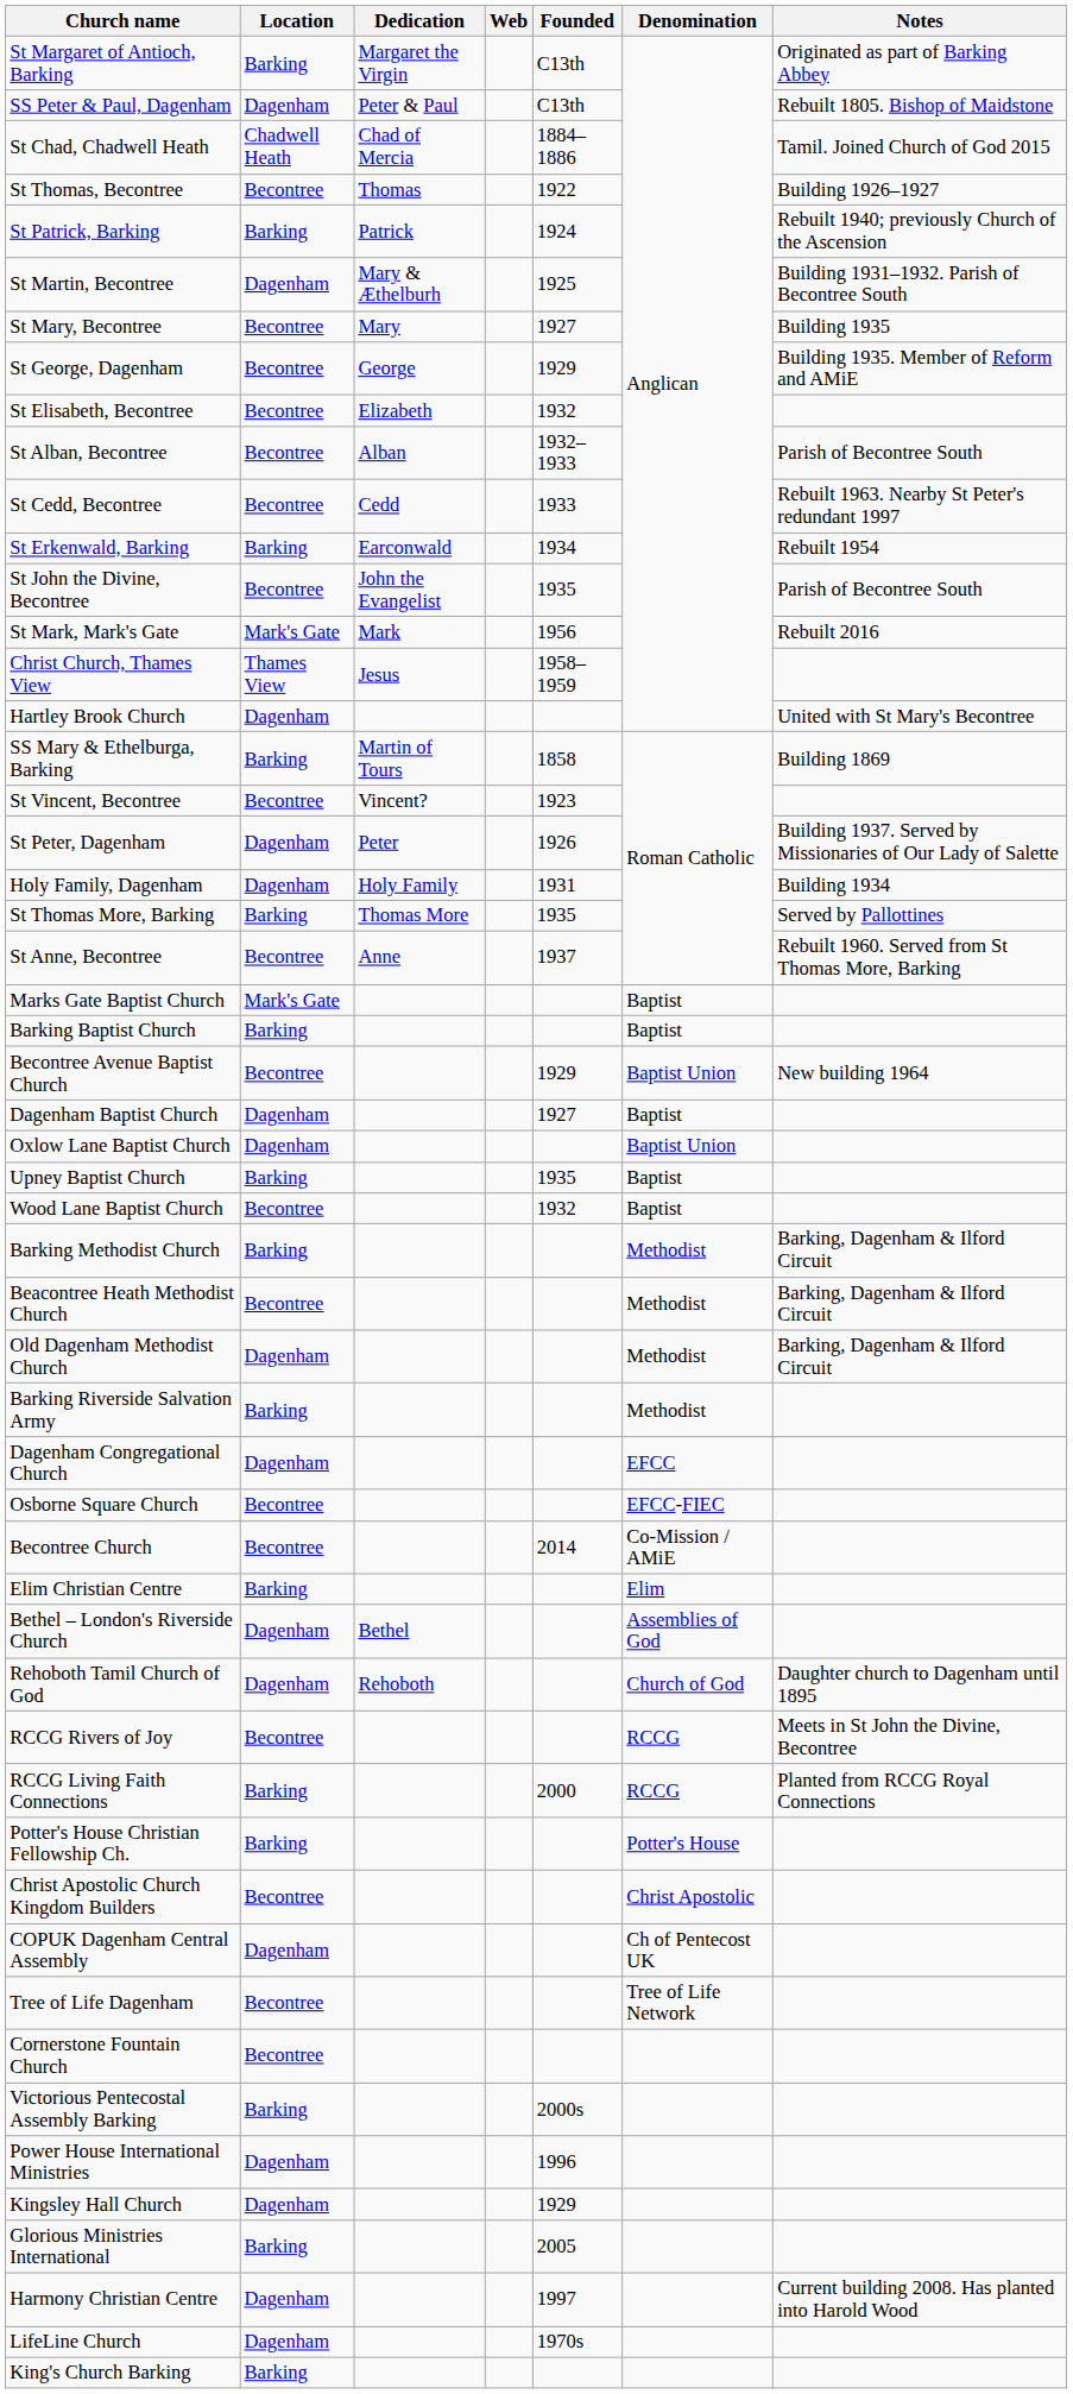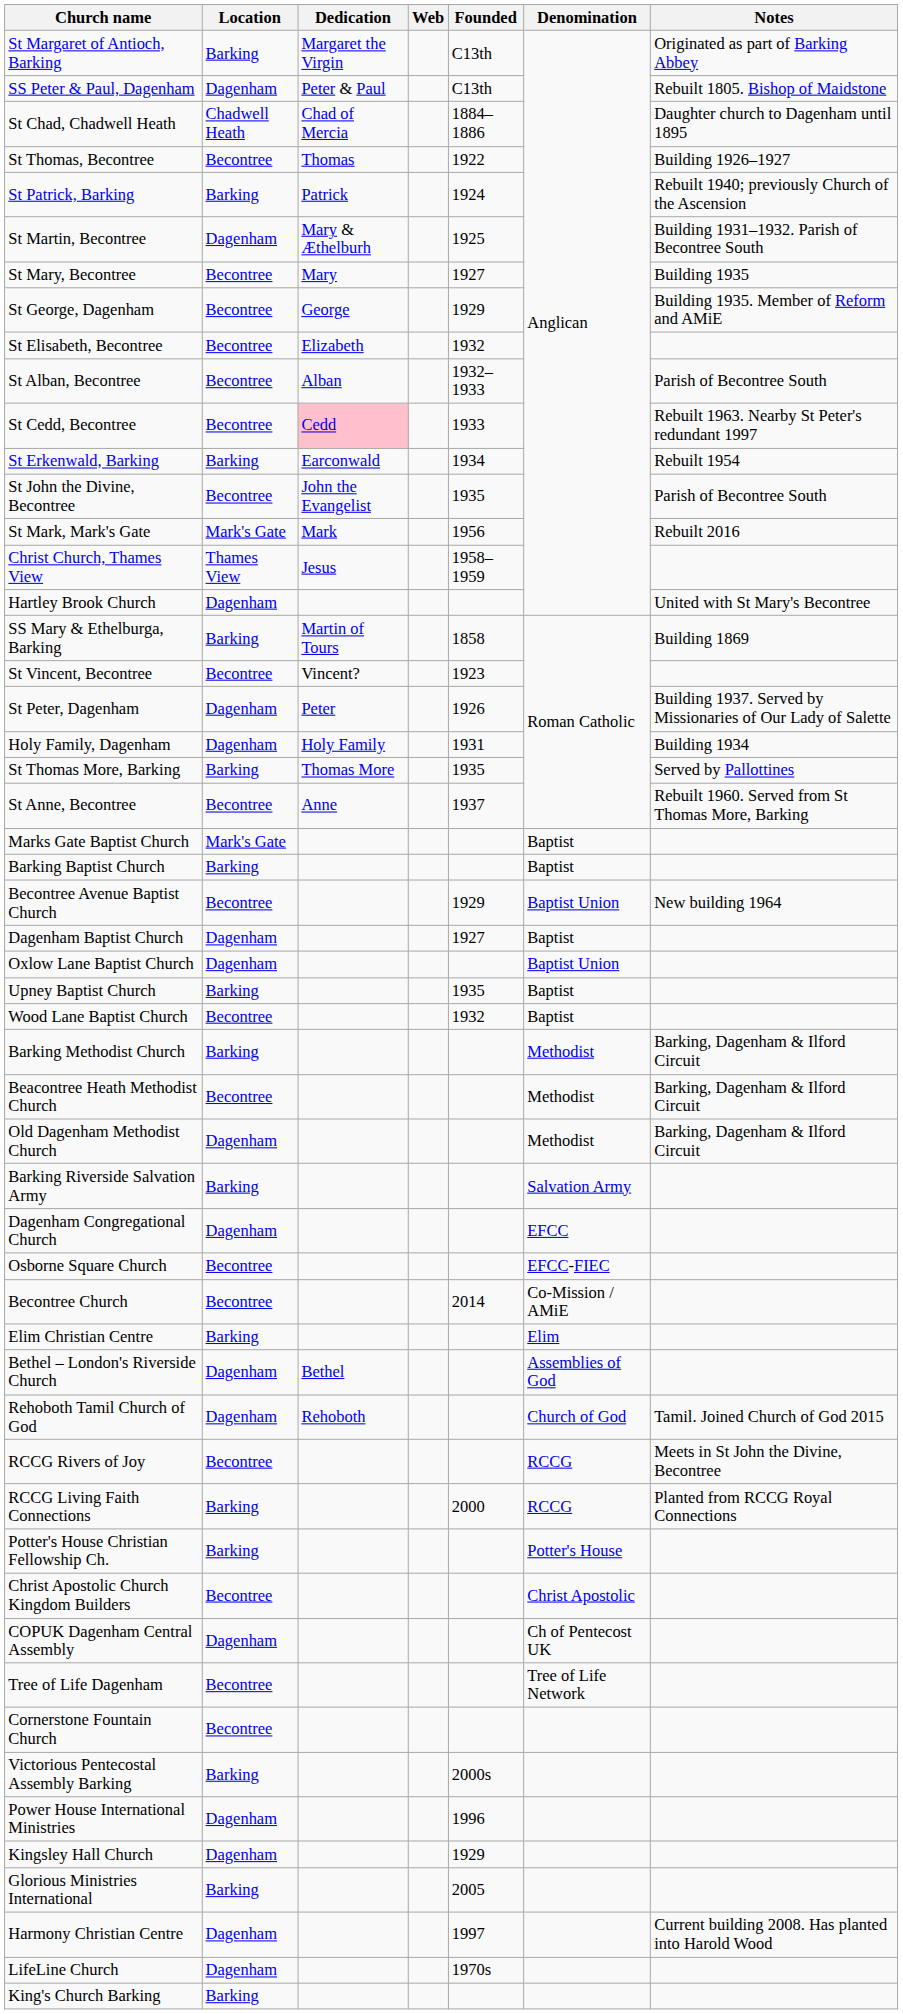St Chad, Chadwell Heath | Notes: Tamil. Joined Church of God 2015 -> Daughter church to Dagenham until 1895
St Cedd, Becontree | Dedication: no background -> pink background
Barking Riverside Salvation Army | Denomination: Methodist -> Salvation Army
Rehoboth Tamil Church of God | Notes: Daughter church to Dagenham until 1895 -> Tamil. Joined Church of God 2015
